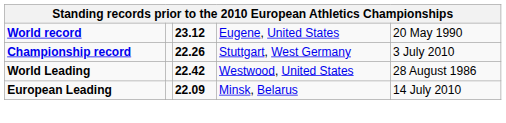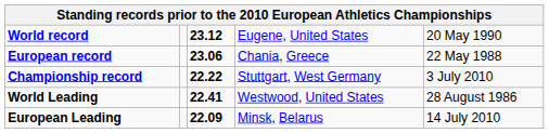+ row: European record | 23.06 | Chania, Greece | 22 May 1988
Championship record | column 3: 22.26 -> 22.22
World Leading | column 3: 22.42 -> 22.41
